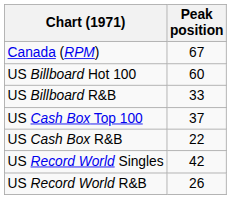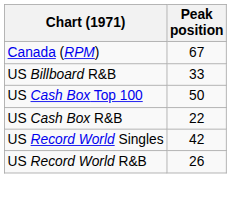- row: US Billboard Hot 100 | 60
US Cash Box Top 100 | Peak position: 37 -> 50
